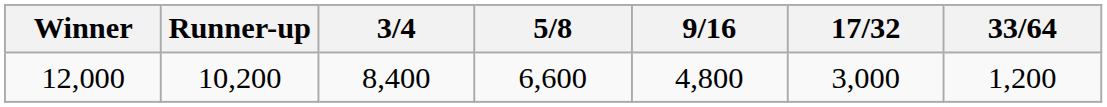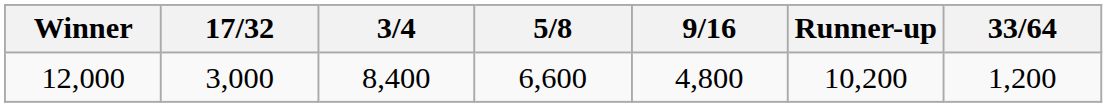columns swapped: Runner-up <-> 17/32
